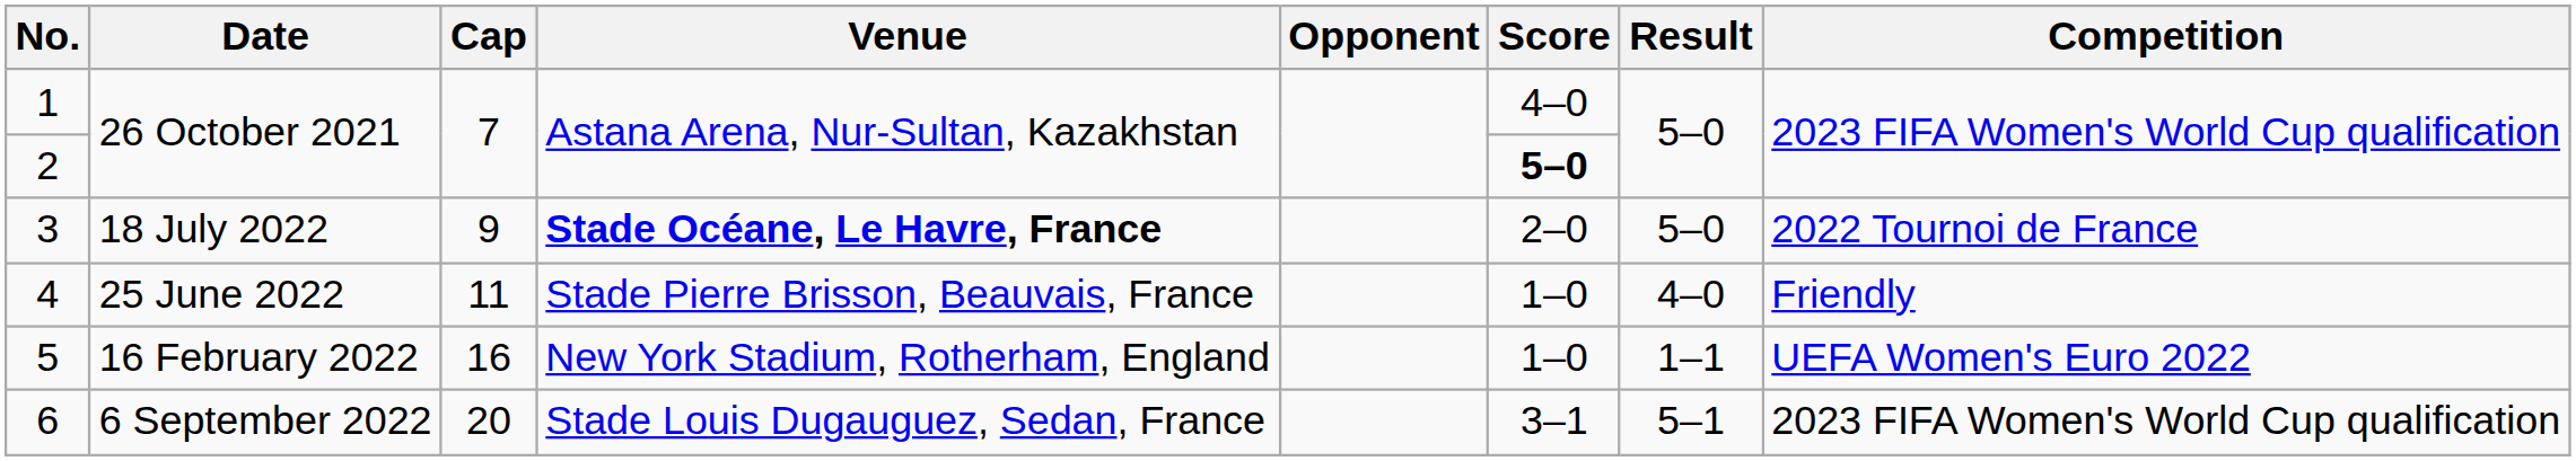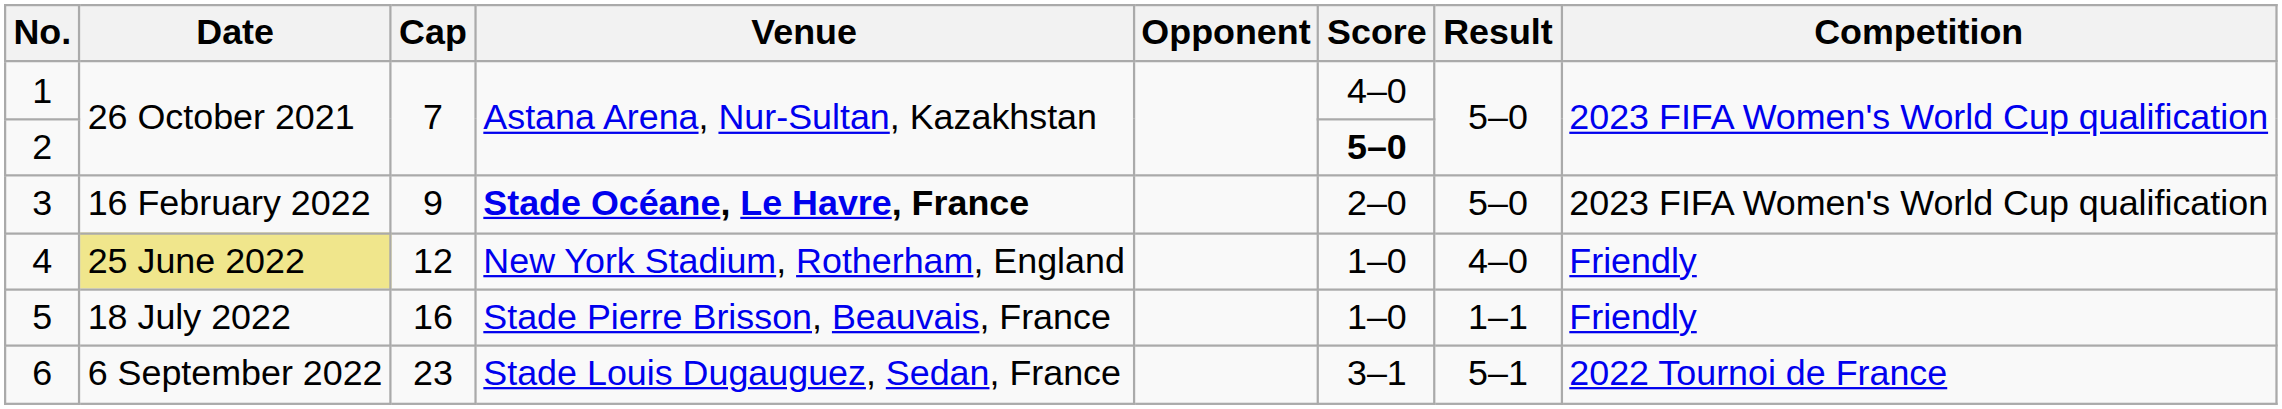3 | Date: 18 July 2022 -> 16 February 2022
3 | Competition: 2022 Tournoi de France -> 2023 FIFA Women's World Cup qualification
4 | Date: no background -> khaki background
4 | Cap: 11 -> 12
4 | Venue: Stade Pierre Brisson, Beauvais, France -> New York Stadium, Rotherham, England
5 | Date: 16 February 2022 -> 18 July 2022
5 | Venue: New York Stadium, Rotherham, England -> Stade Pierre Brisson, Beauvais, France
5 | Competition: UEFA Women's Euro 2022 -> Friendly
6 | Cap: 20 -> 23
6 | Competition: 2023 FIFA Women's World Cup qualification -> 2022 Tournoi de France
